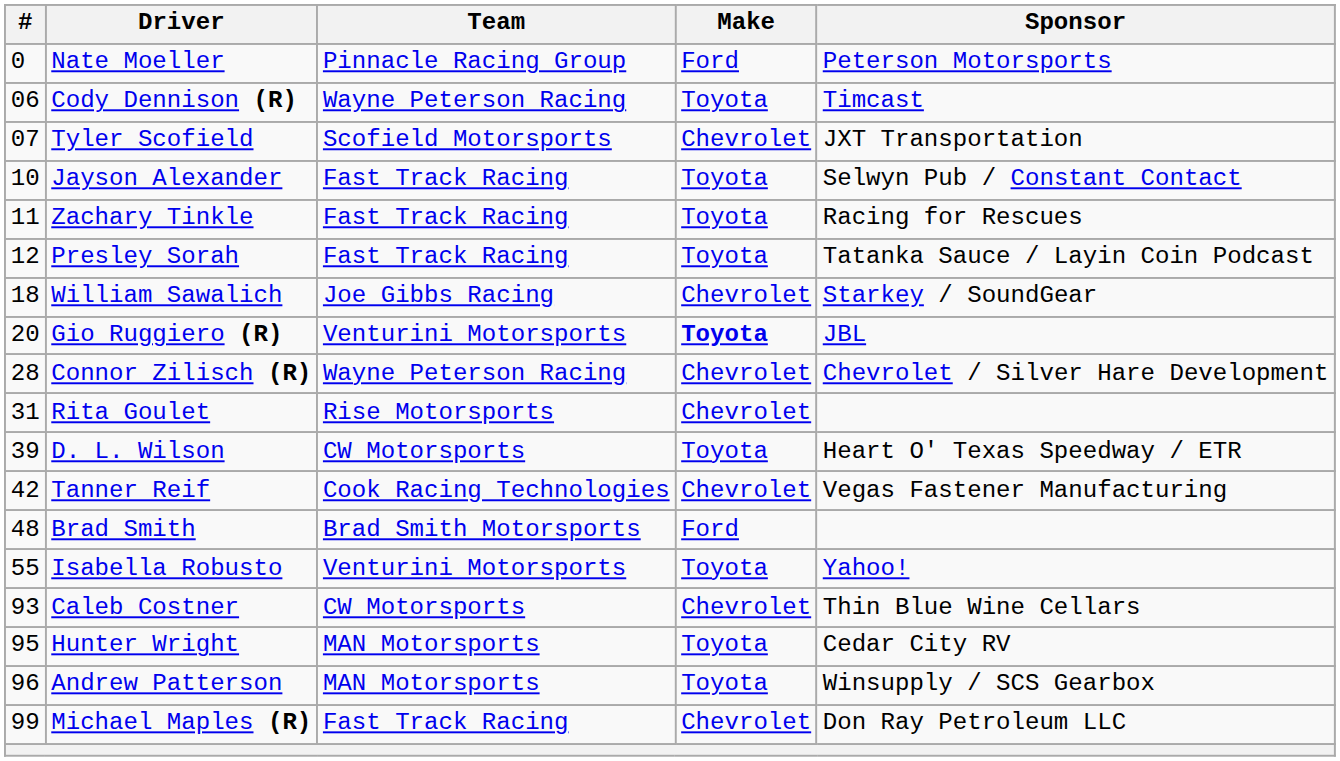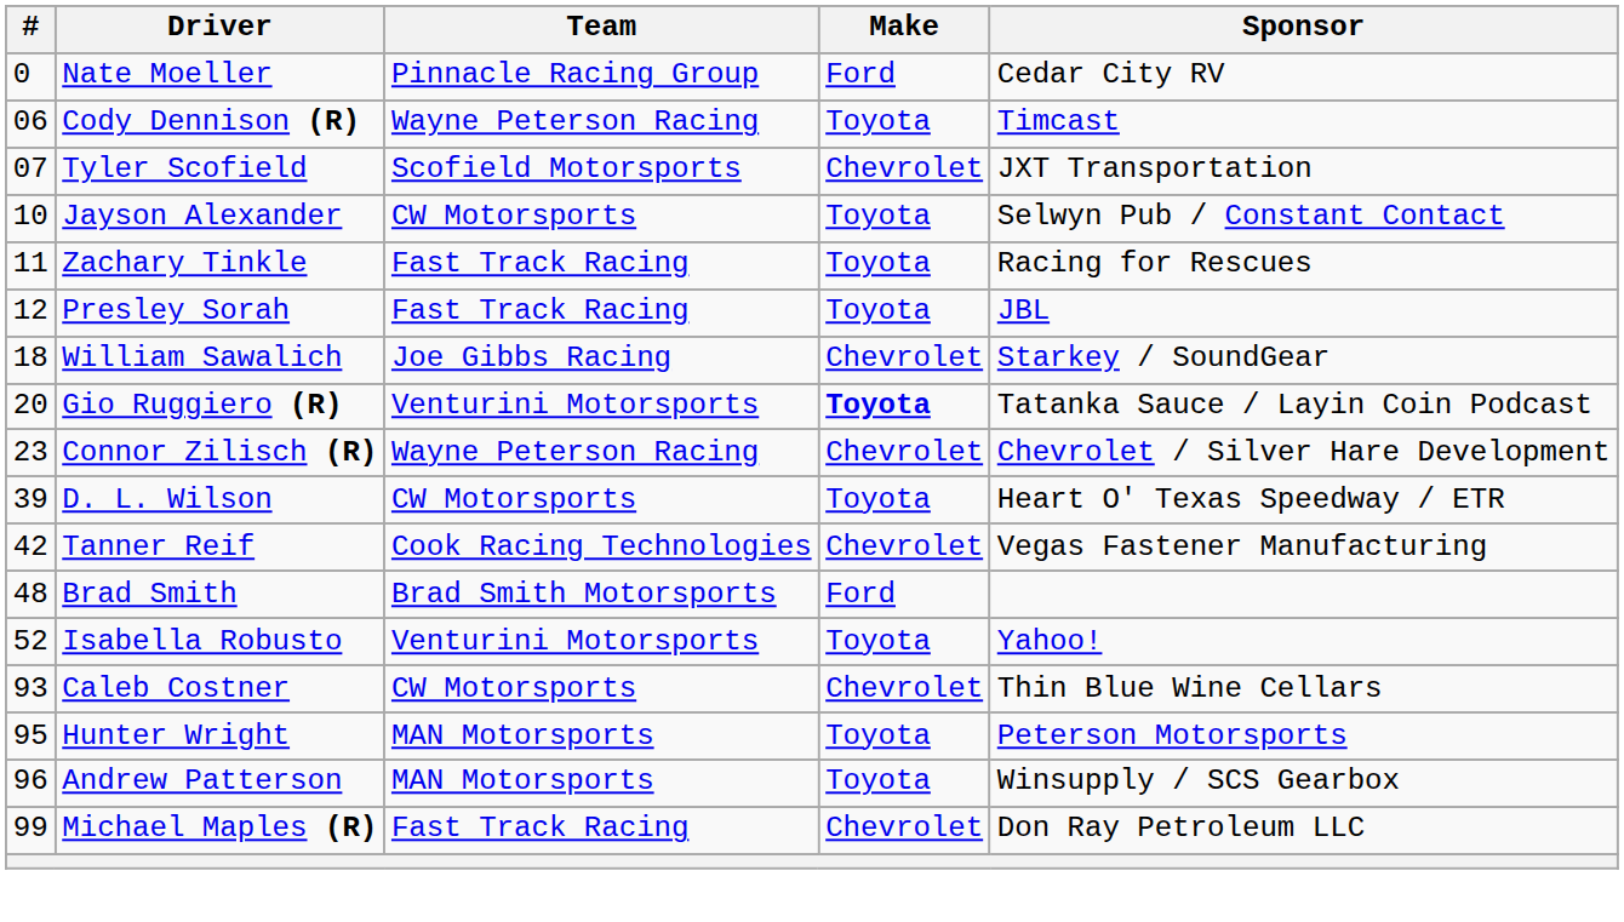Nate Moeller | Sponsor: Peterson Motorsports -> Cedar City RV
Jayson Alexander | Team: Fast Track Racing -> CW Motorsports
Presley Sorah | Sponsor: Tatanka Sauce / Layin Coin Podcast -> JBL
Gio Ruggiero (R) | Sponsor: JBL -> Tatanka Sauce / Layin Coin Podcast
Connor Zilisch (R) | #: 28 -> 23
- row: 31 | Rita Goulet | Rise Motorsports | Chevrolet
Isabella Robusto | #: 55 -> 52
Hunter Wright | Sponsor: Cedar City RV -> Peterson Motorsports
